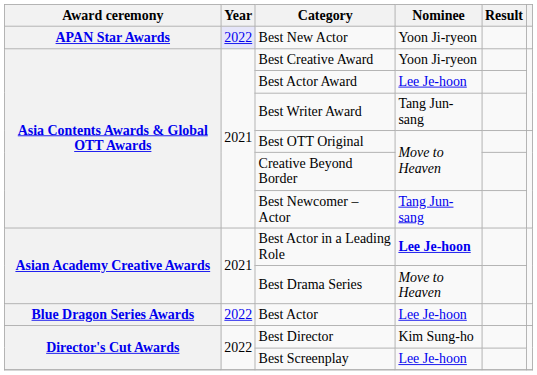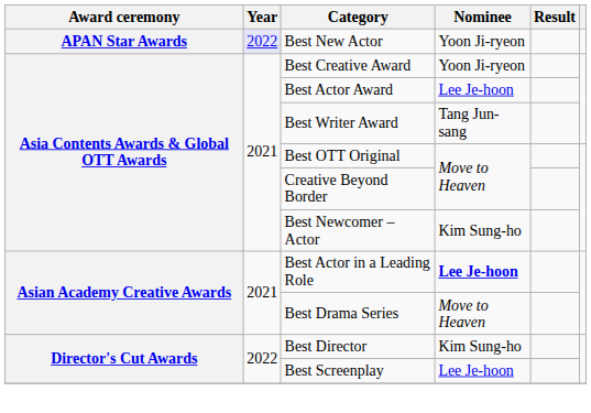Best Newcomer – Actor | Nominee: Tang Jun-sang -> Kim Sung-ho
- row: Blue Dragon Series Awards | 2022 | Best Actor | Lee Je-hoon
